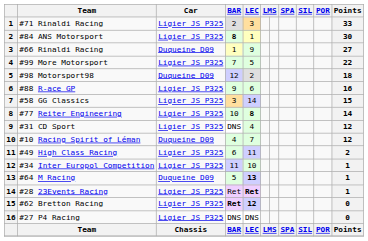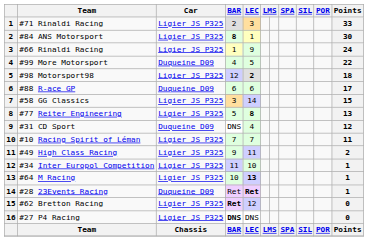#66 Rinaldi Racing | Car: Duqueine D09 -> Ligier JS P325
#66 Rinaldi Racing | Points: 27 -> 24
#99 More Motorsport | Car: Ligier JS P325 -> Duqueine D09
#99 More Motorsport | BAR: 7 -> 4
#98 Motorsport98 | Car: Duqueine D09 -> Ligier JS P325
#98 Motorsport98 | LEC: normal -> bold
#88 R-ace GP | Car: Ligier JS P325 -> Duqueine D09
#88 R-ace GP | BAR: 9 -> 6
#88 R-ace GP | Points: 16 -> 17
#77 Reiter Engineering | BAR: 10 -> 5
#77 Reiter Engineering | Points: 14 -> 13
#31 CD Sport | Car: Ligier JS P325 -> Duqueine D09
#10 Racing Spirit of Léman | Car: Duqueine D09 -> Ligier JS P325
#10 Racing Spirit of Léman | BAR: 4 -> 7
#10 Racing Spirit of Léman | Points: 12 -> 11
#49 High Class Racing | BAR: 6 -> 9
#64 M Racing | Car: Duqueine D09 -> Ligier JS P325
#64 M Racing | BAR: 5 -> 10
#28 23Events Racing | Car: Ligier JS P325 -> Duqueine D09
#62 Bretton Racing | LEC: bold -> normal
#27 P4 Racing | BAR: normal -> bold
